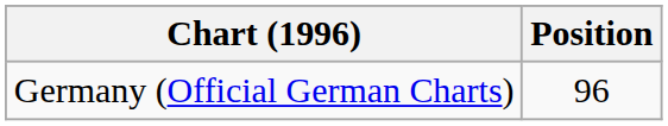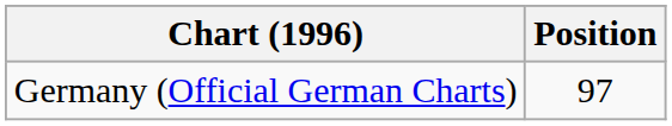Germany (Official German Charts) | Position: 96 -> 97
